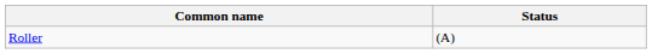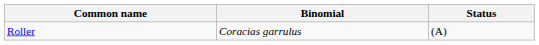+ column: Binomial | Coracias garrulus
